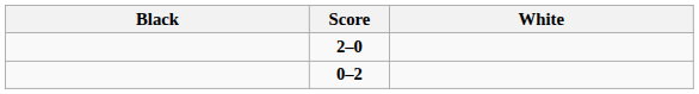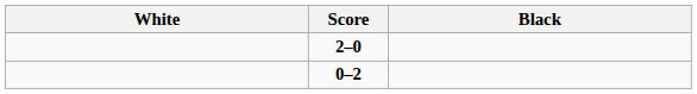columns swapped: Black <-> White
